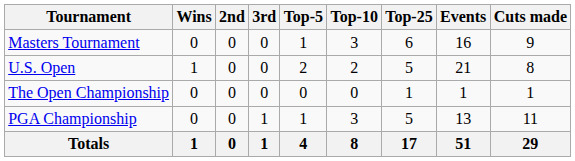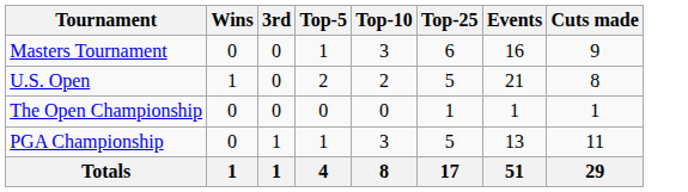- column: 2nd | 0 | 0 | 0 | 0 | 0
